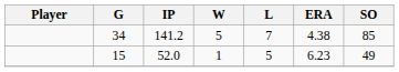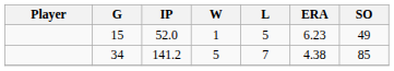rows swapped: 34 <-> 15
